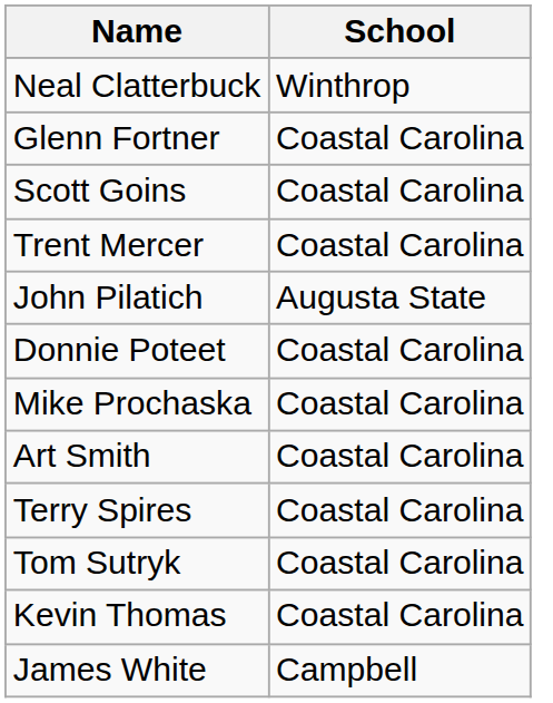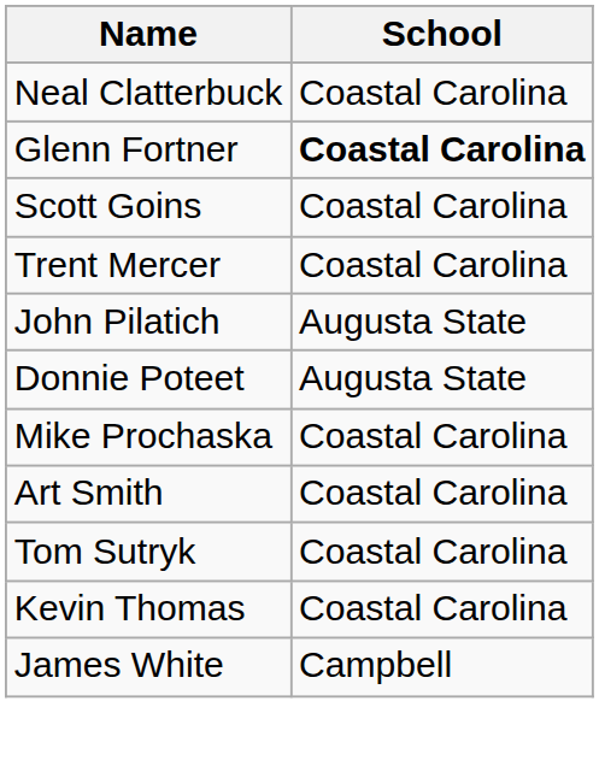Neal Clatterbuck | School: Winthrop -> Coastal Carolina
Glenn Fortner | School: normal -> bold
Donnie Poteet | School: Coastal Carolina -> Augusta State
- row: Terry Spires | Coastal Carolina
